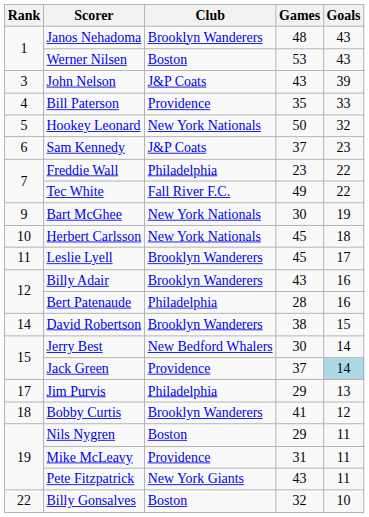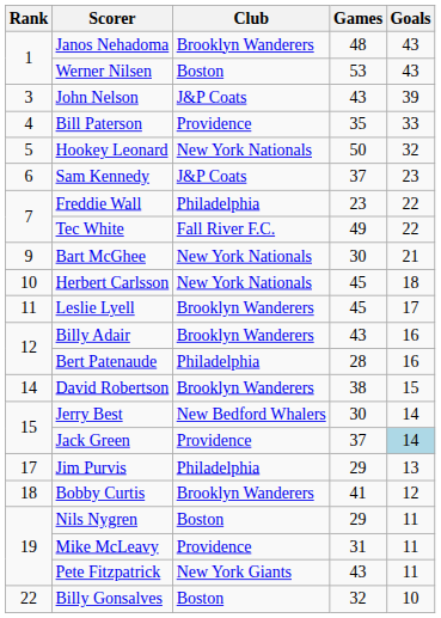Bart McGhee | Goals: 19 -> 21
